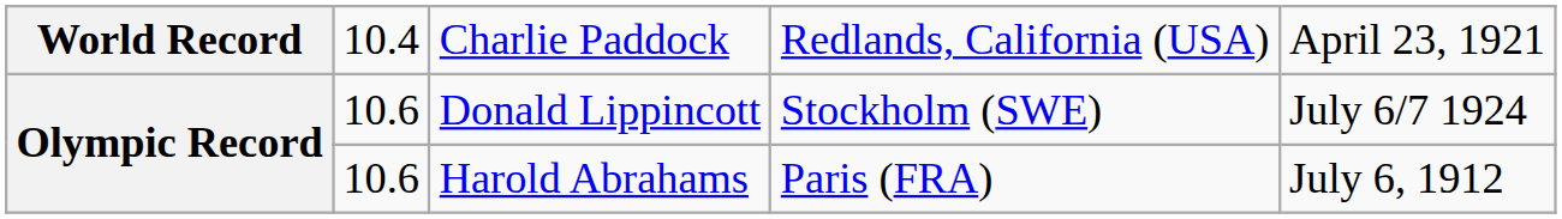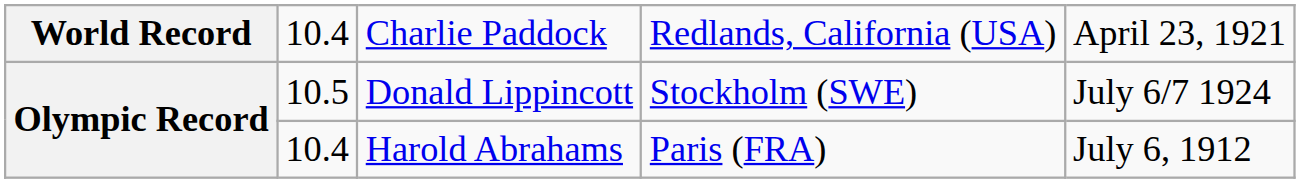Donald Lippincott | column 2: 10.6 -> 10.5
Harold Abrahams | column 2: 10.6 -> 10.4
